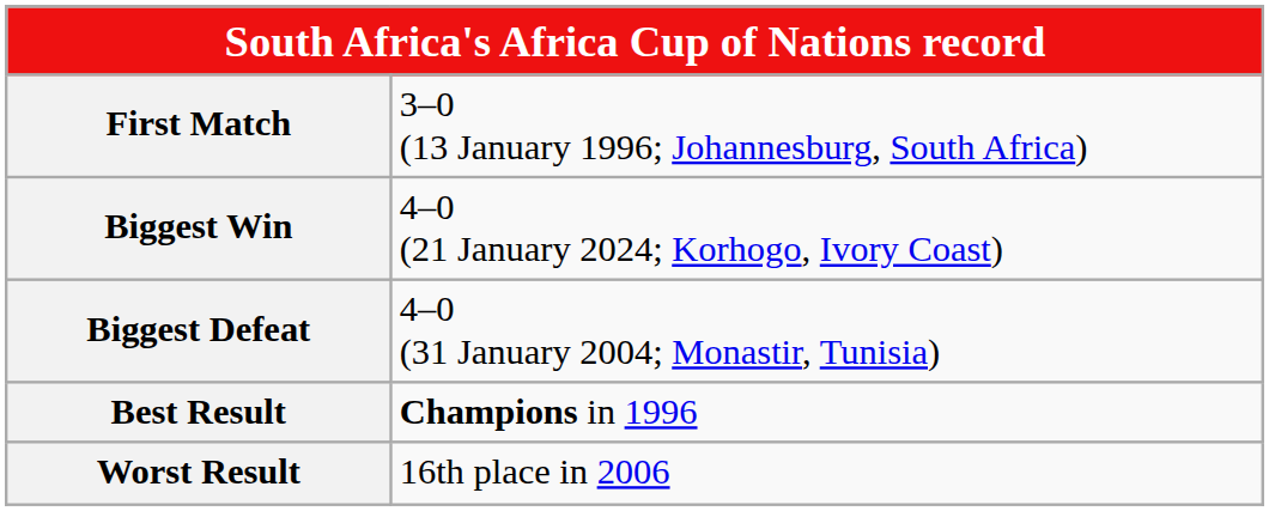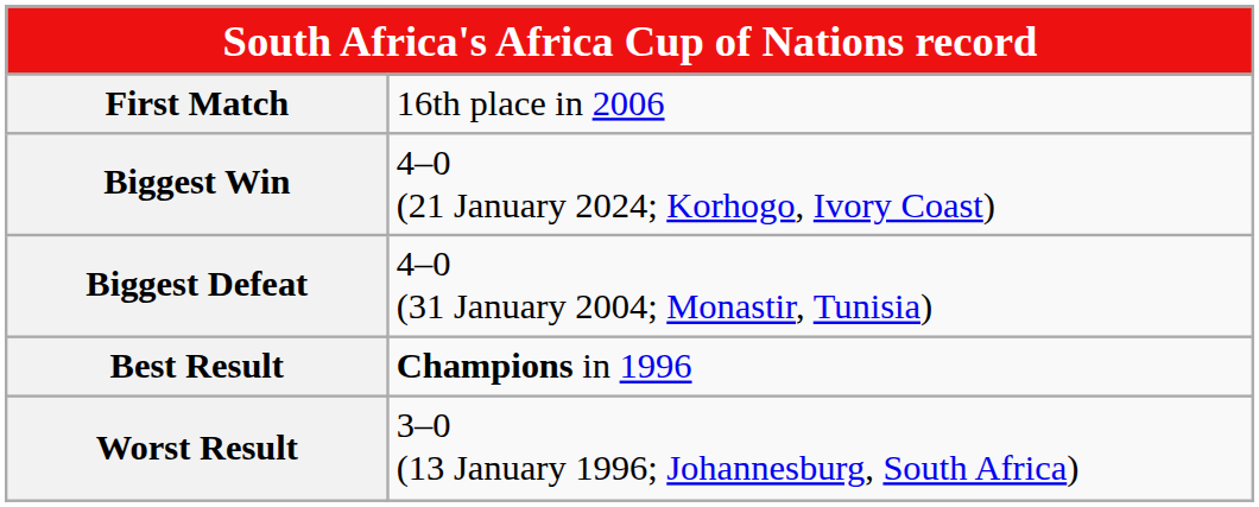First Match | column 2: 3–0 (13 January 1996; Johannesburg, South Africa) -> 16th place in 2006
Worst Result | column 2: 16th place in 2006 -> 3–0 (13 January 1996; Johannesburg, South Africa)
